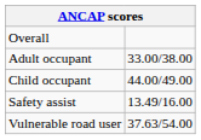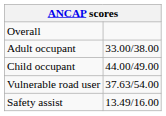rows swapped: Vulnerable road user <-> Safety assist
